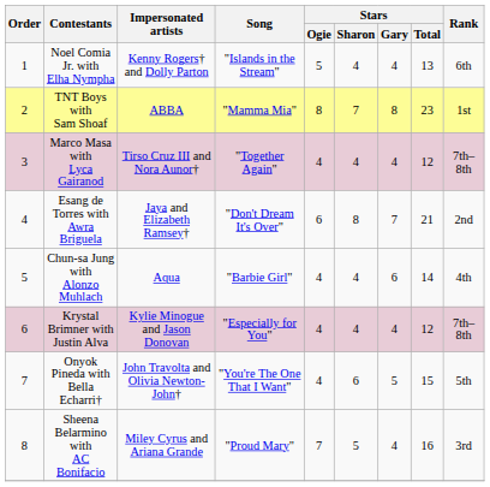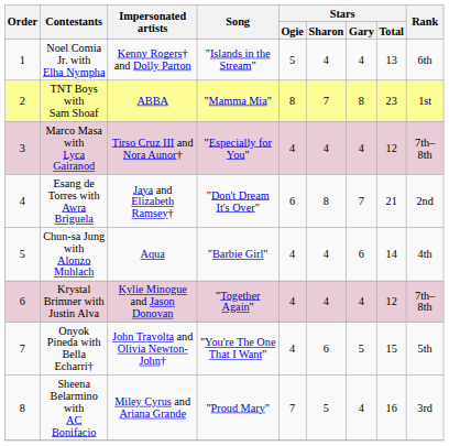Marco Masa with Lyca Gairanod | Song: "Together Again" -> "Especially for You"
Krystal Brimner with Justin Alva | Song: "Especially for You" -> "Together Again"
